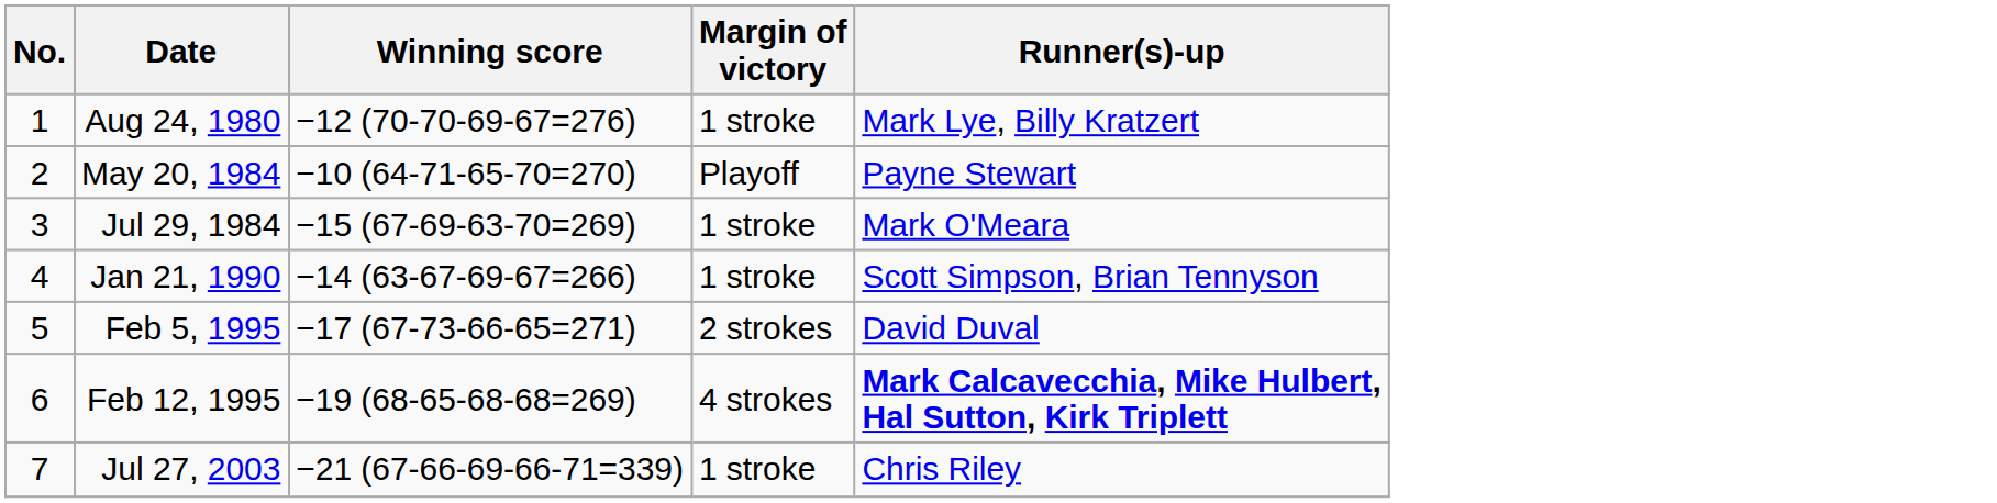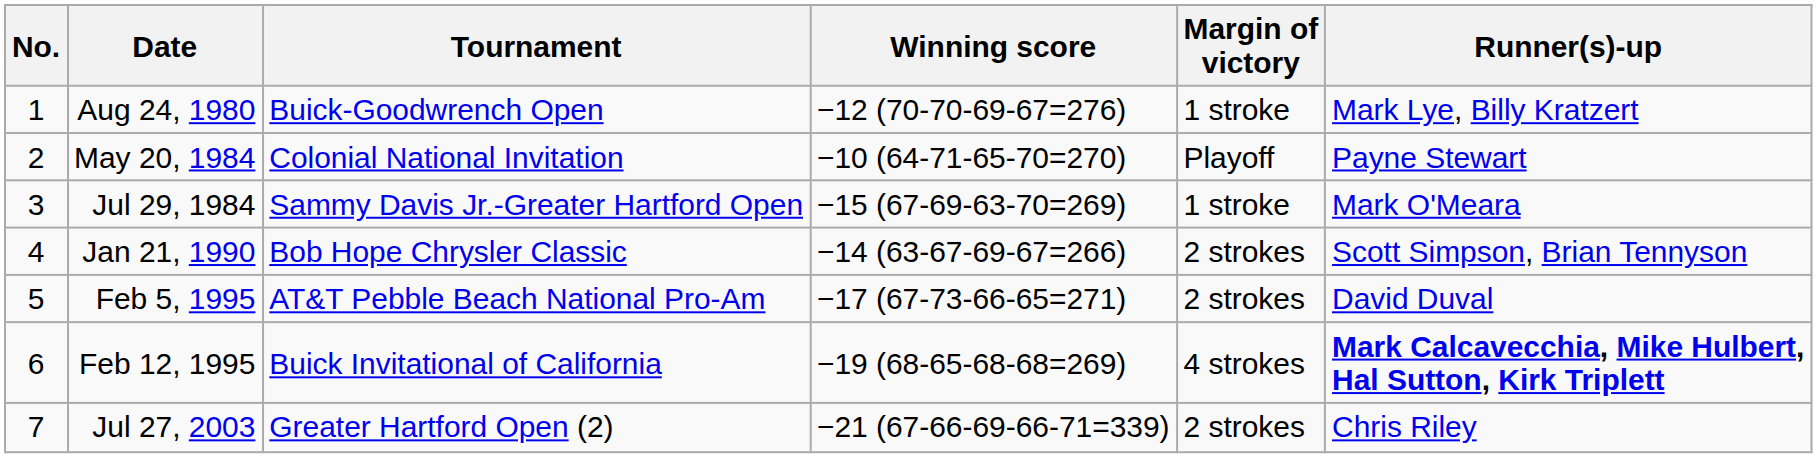+ column: Tournament | Buick-Goodwrench Open | Colonial National Invitation | Sammy Davis Jr.-Greater Hartford Open | Bob Hope Chrysler Classic | AT&T Pebble Beach National Pro-Am | Buick Invitational of California | Greater Hartford Open (2)
Jan 21, 1990 | Margin of victory: 1 stroke -> 2 strokes
Jul 27, 2003 | Margin of victory: 1 stroke -> 2 strokes
